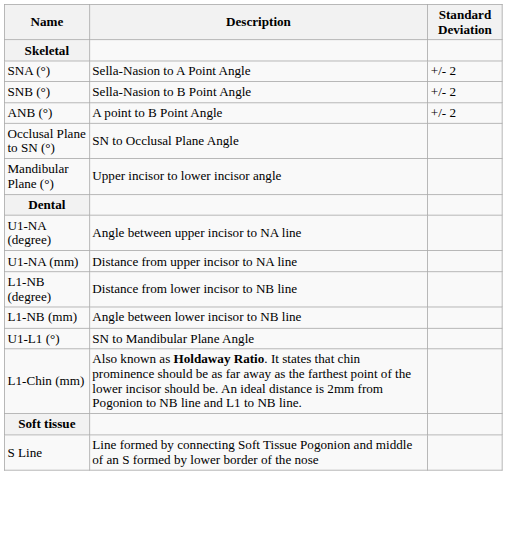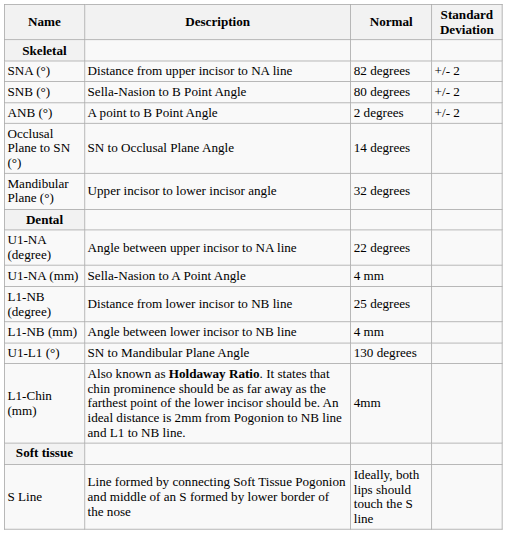+ column: Normal | 82 degrees | 80 degrees | 2 degrees | 14 degrees | 32 degrees | 22 degrees | 4 mm | 25 degrees | 4 mm | 130 degrees | 4mm | Ideally, both lips should touch the S line
SNA (°) | Description: Sella-Nasion to A Point Angle -> Distance from upper incisor to NA line
U1-NA (mm) | Description: Distance from upper incisor to NA line -> Sella-Nasion to A Point Angle
